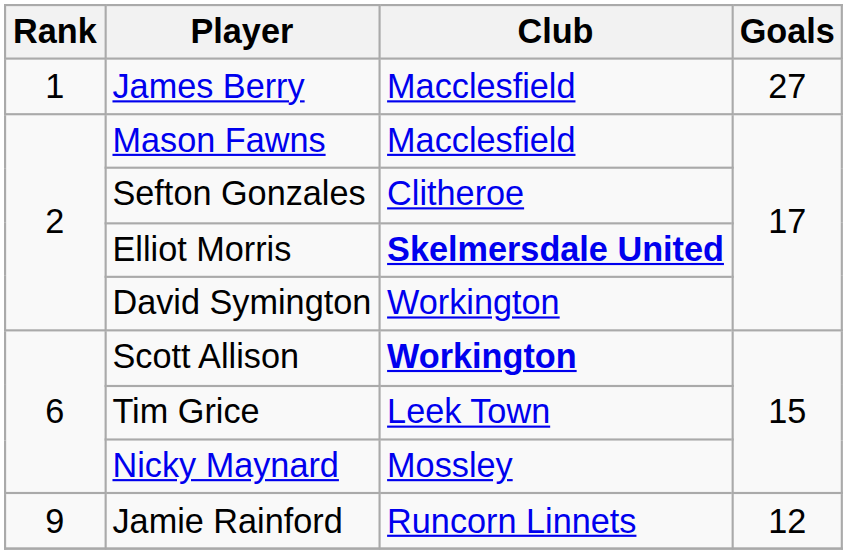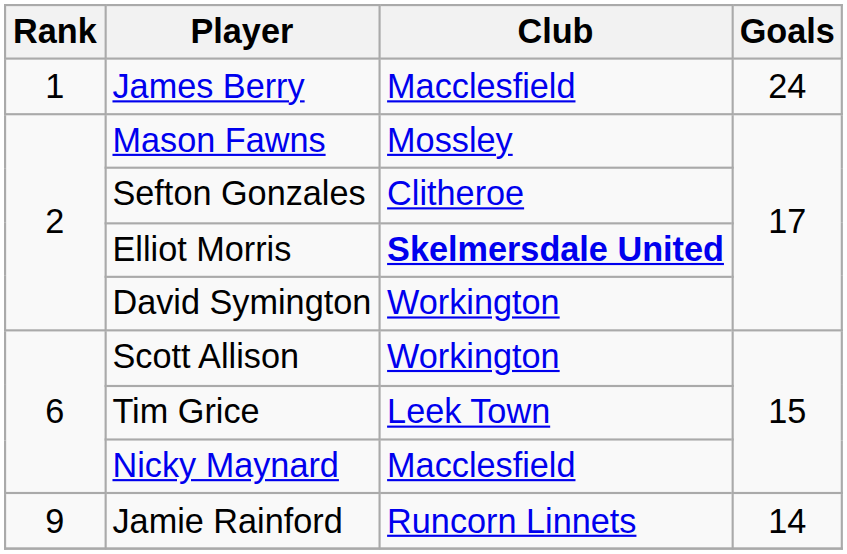James Berry | Goals: 27 -> 24
Mason Fawns | Club: Macclesfield -> Mossley
Scott Allison | Club: bold -> normal
Nicky Maynard | Club: Mossley -> Macclesfield
Jamie Rainford | Goals: 12 -> 14
